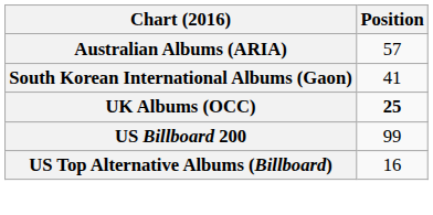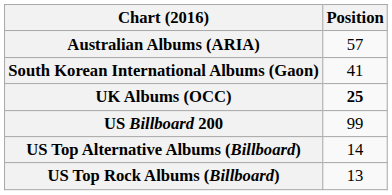US Top Alternative Albums (Billboard) | Position: 16 -> 14
+ row: US Top Rock Albums (Billboard) | 13
